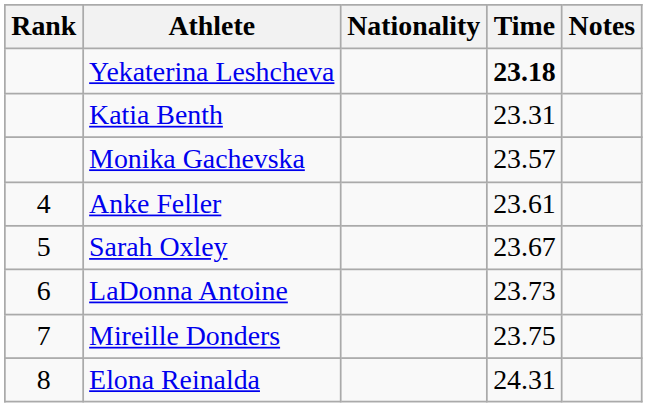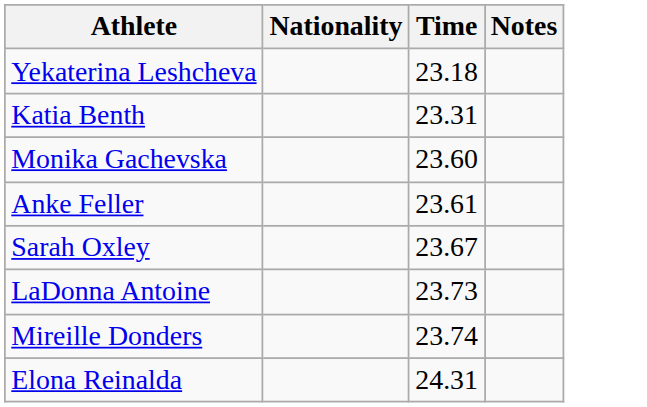- column: Rank | 4 | 5 | 6 | 7 | 8
Yekaterina Leshcheva | Time: bold -> normal
Monika Gachevska | Time: 23.57 -> 23.60
Mireille Donders | Time: 23.75 -> 23.74
